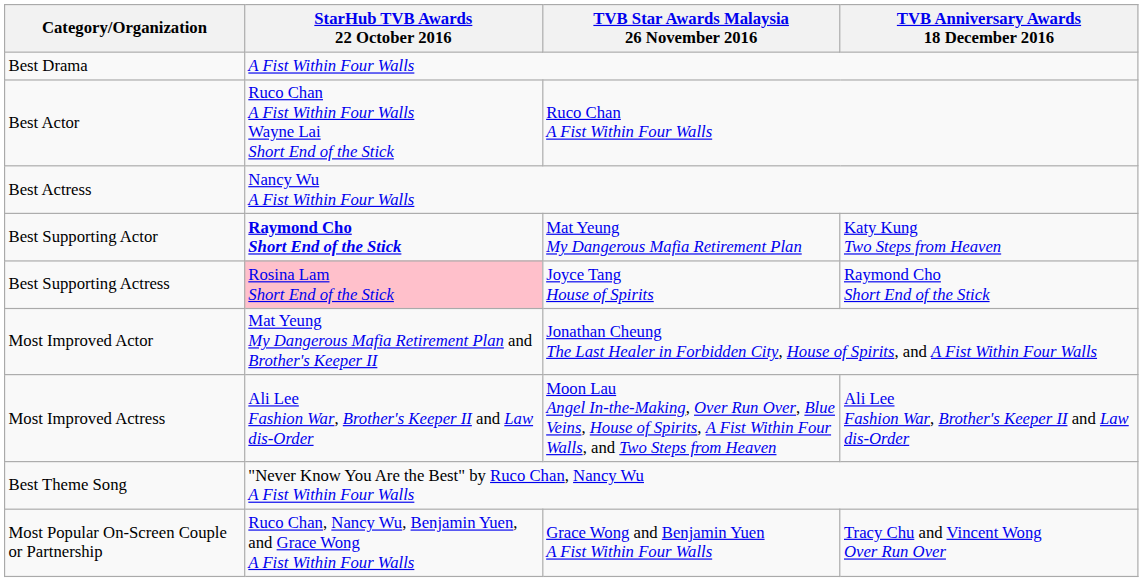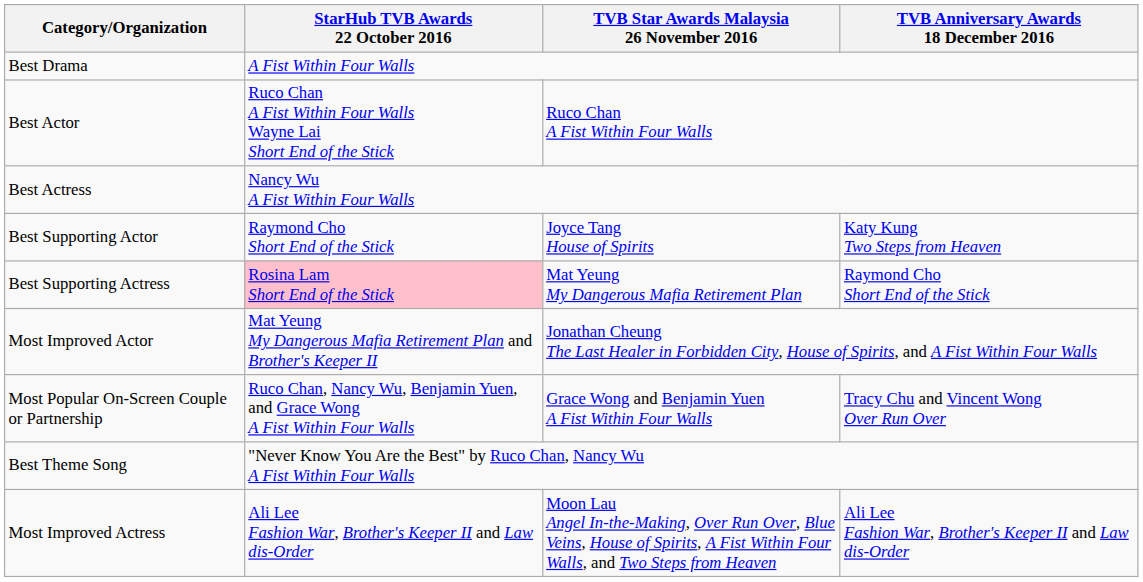Best Supporting Actor | StarHub TVB Awards 22 October 2016: bold -> normal
Best Supporting Actor | TVB Star Awards Malaysia 26 November 2016: Mat Yeung My Dangerous Mafia Retirement Plan -> Joyce Tang House of Spirits
Best Supporting Actress | TVB Star Awards Malaysia 26 November 2016: Joyce Tang House of Spirits -> Mat Yeung My Dangerous Mafia Retirement Plan
rows swapped: Most Improved Actress <-> Most Popular On-Screen Couple or Partnership
